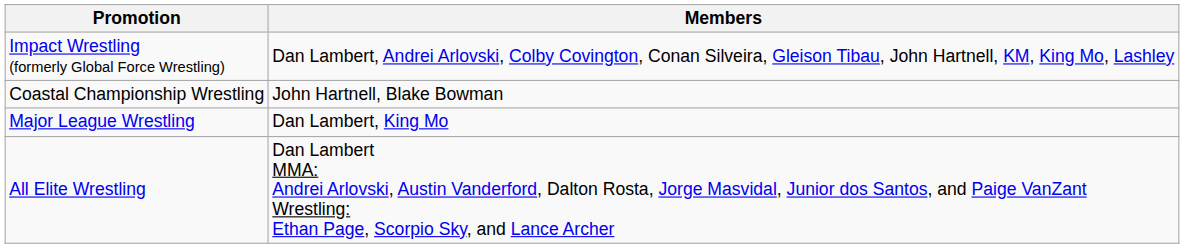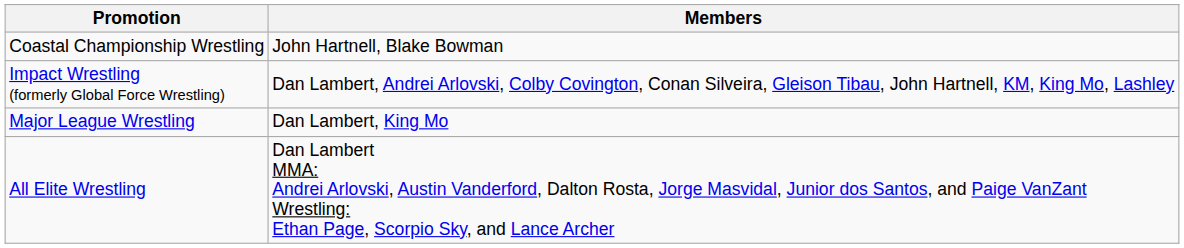rows swapped: Impact Wrestling (formerly Global Force Wrestling) <-> Coastal Championship Wrestling
